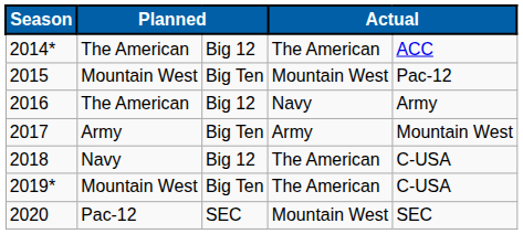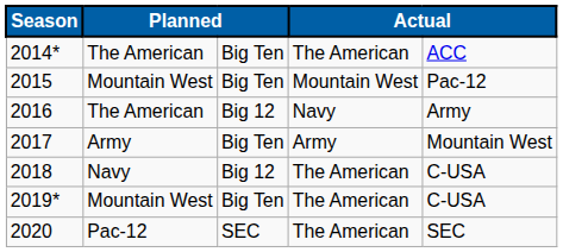2014* | column 3: Big 12 -> Big Ten
2020 | column 4: Mountain West -> The American
